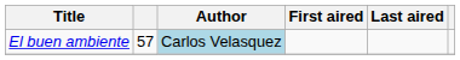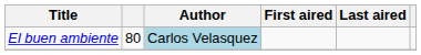El buen ambiente | column 2: 57 -> 80
